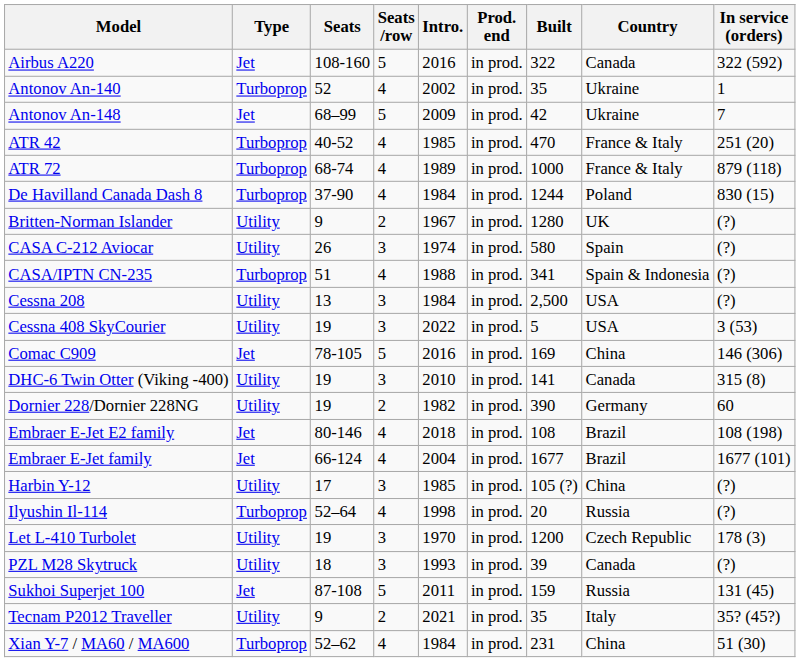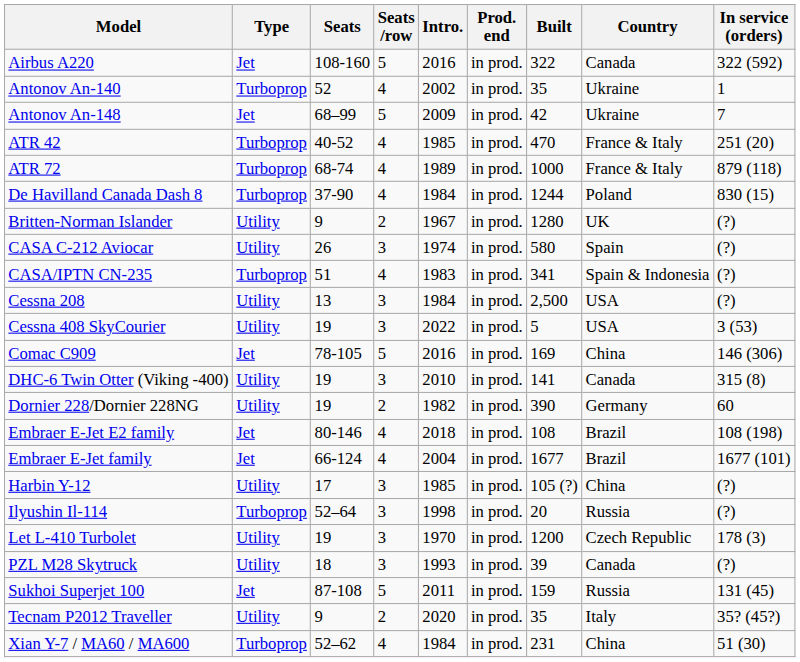CASA/IPTN CN-235 | Intro.: 1988 -> 1983
Ilyushin Il-114 | Seats /row: 4 -> 3
Tecnam P2012 Traveller | Intro.: 2021 -> 2020
